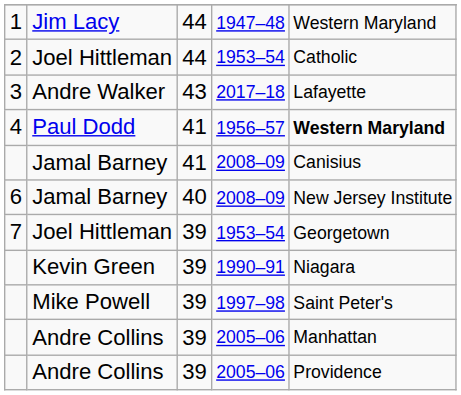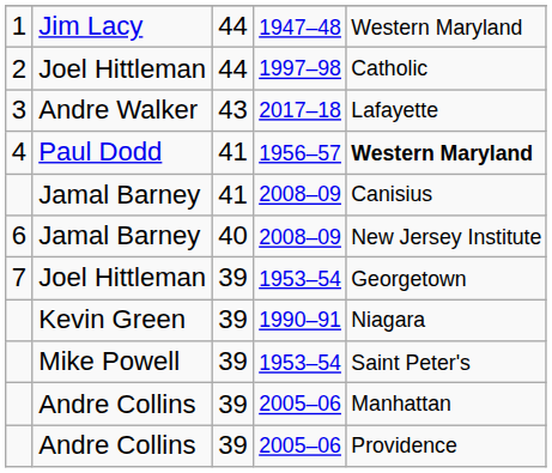2 / Joel Hittleman | column 4: 1953–54 -> 1997–98
Mike Powell | column 4: 1997–98 -> 1953–54
